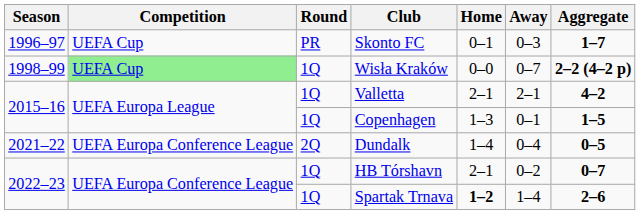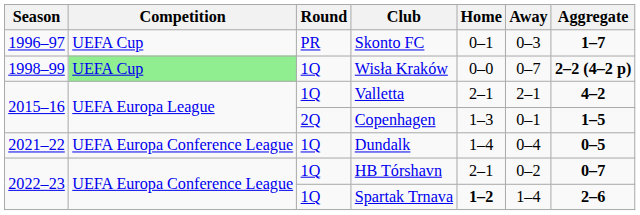Copenhagen | Round: 1Q -> 2Q
Dundalk | Round: 2Q -> 1Q
